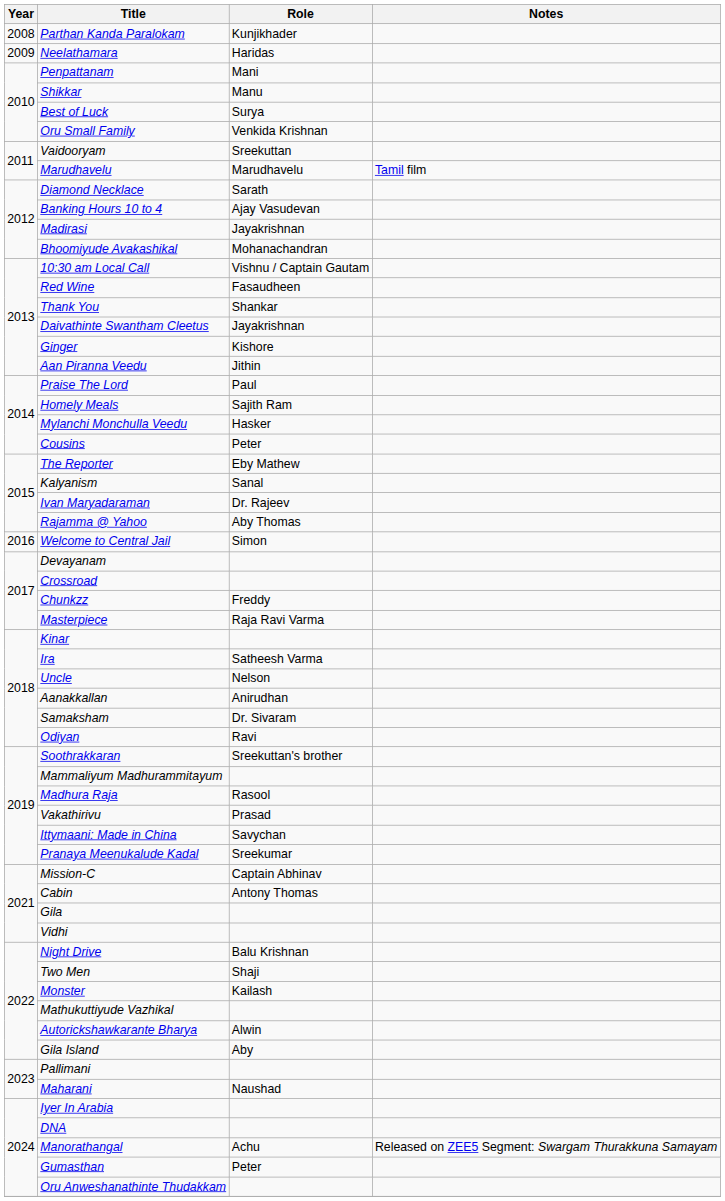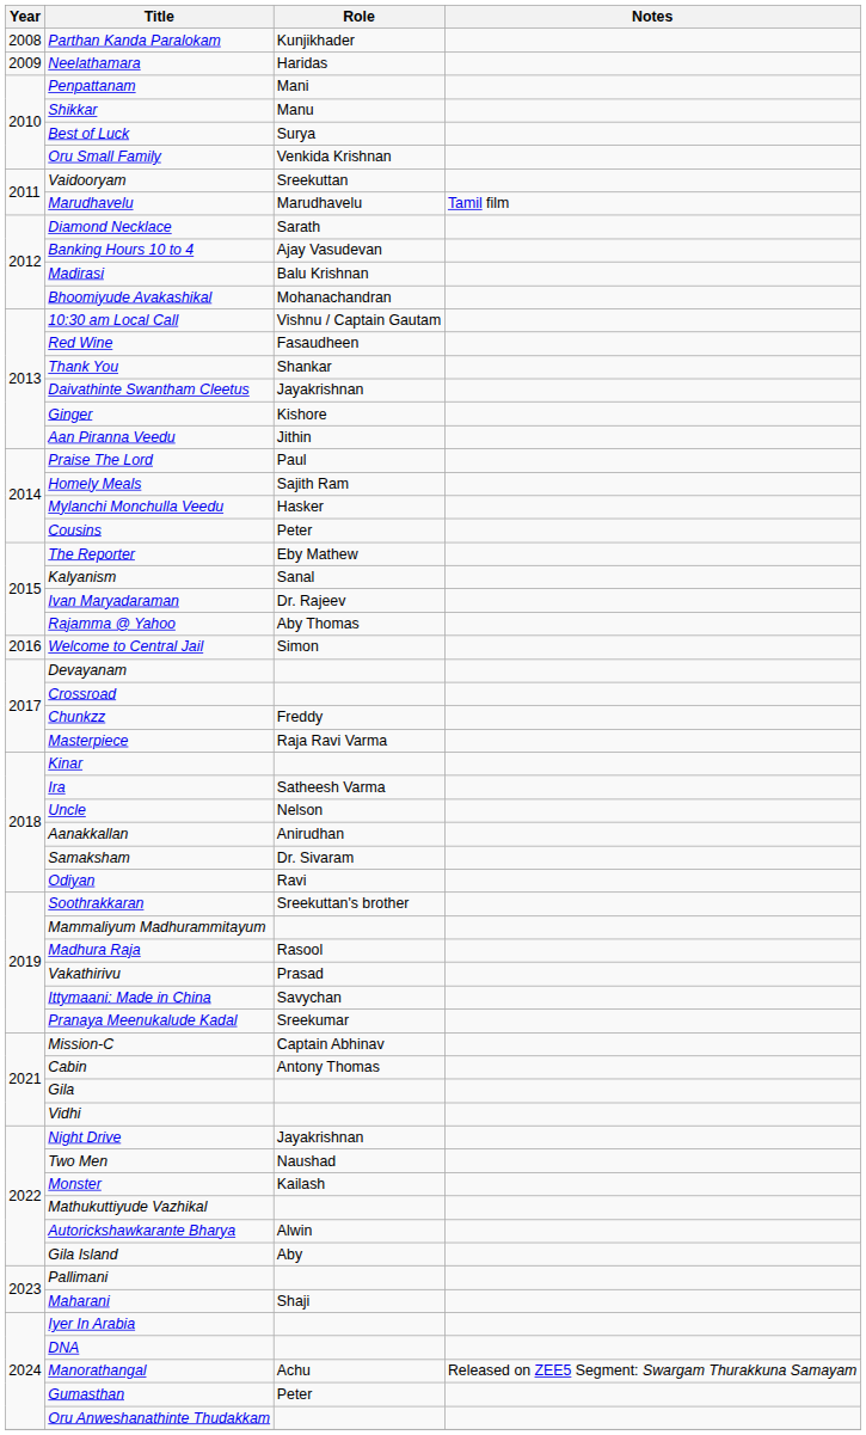Madirasi | Role: Jayakrishnan -> Balu Krishnan
Night Drive | Role: Balu Krishnan -> Jayakrishnan
Two Men | Role: Shaji -> Naushad
Maharani | Role: Naushad -> Shaji
